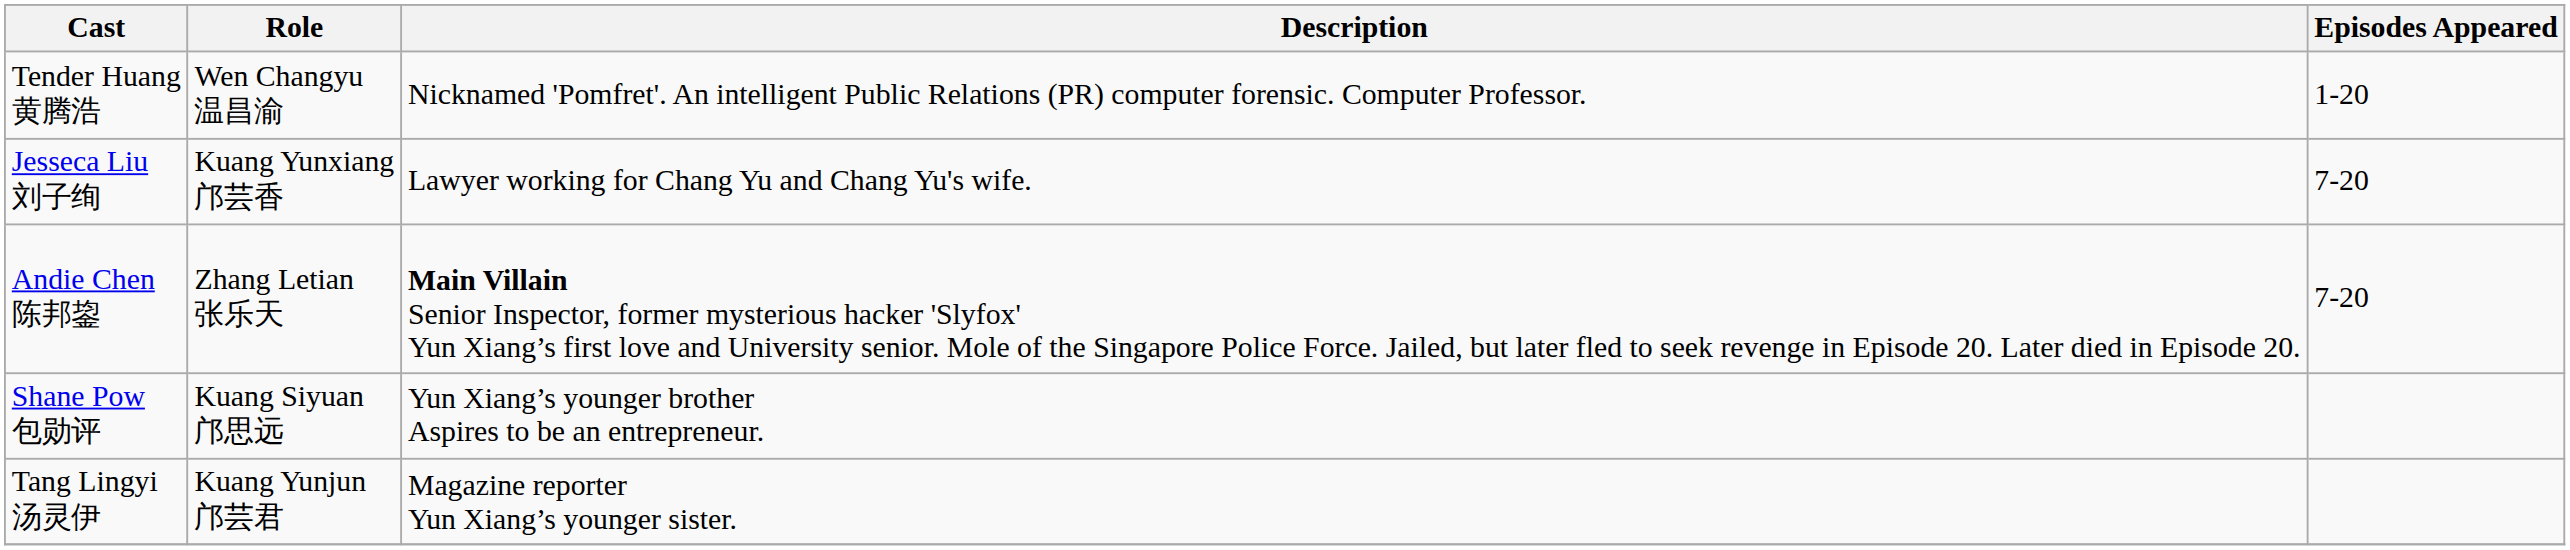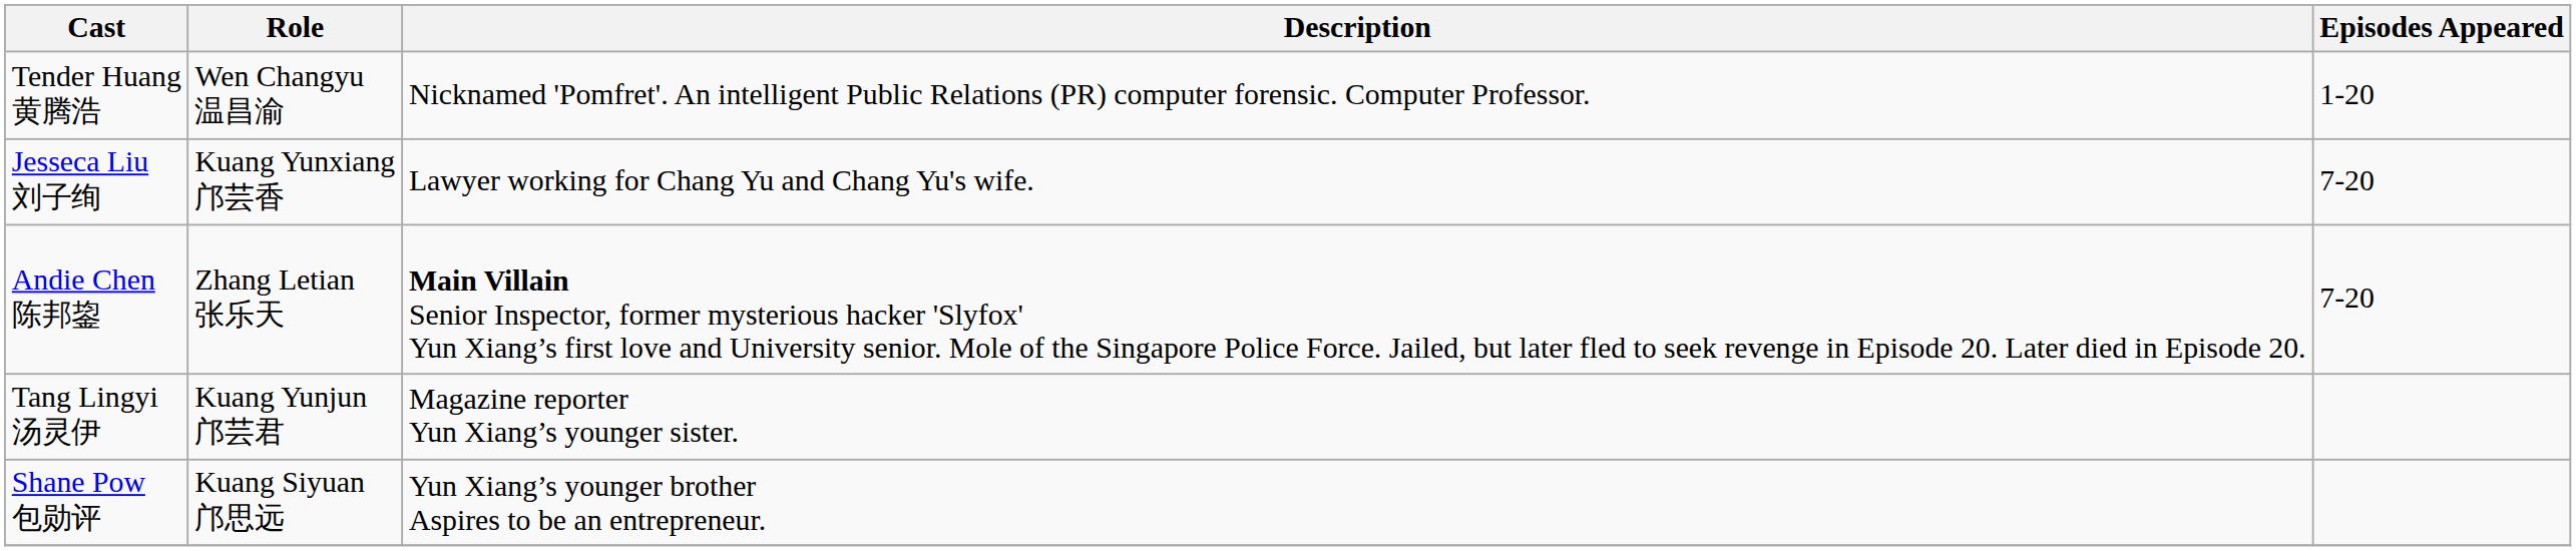rows swapped: Shane Pow 包勋评 <-> Tang Lingyi 汤灵伊
